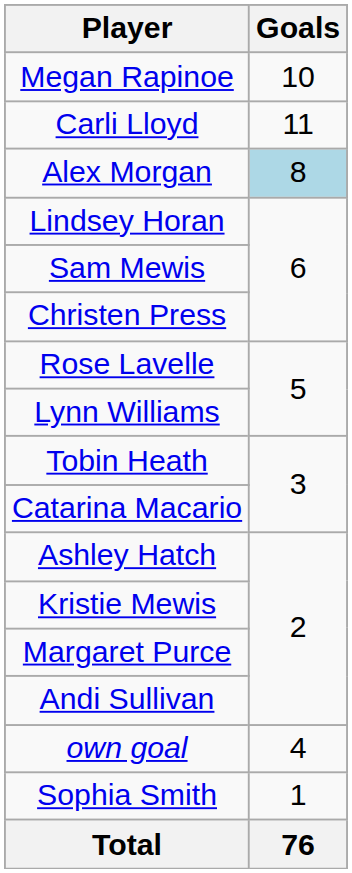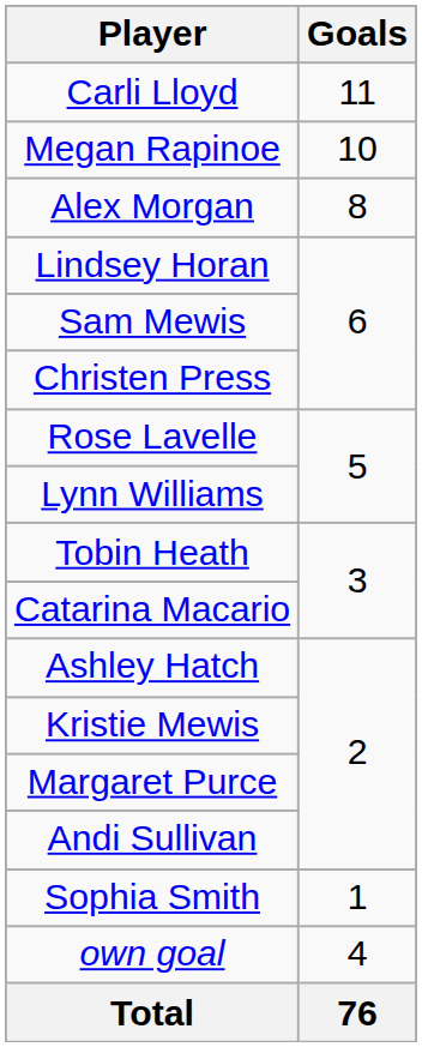rows swapped: Carli Lloyd <-> Megan Rapinoe
Alex Morgan | Goals: lightblue background -> no background
rows swapped: Sophia Smith <-> own goal
